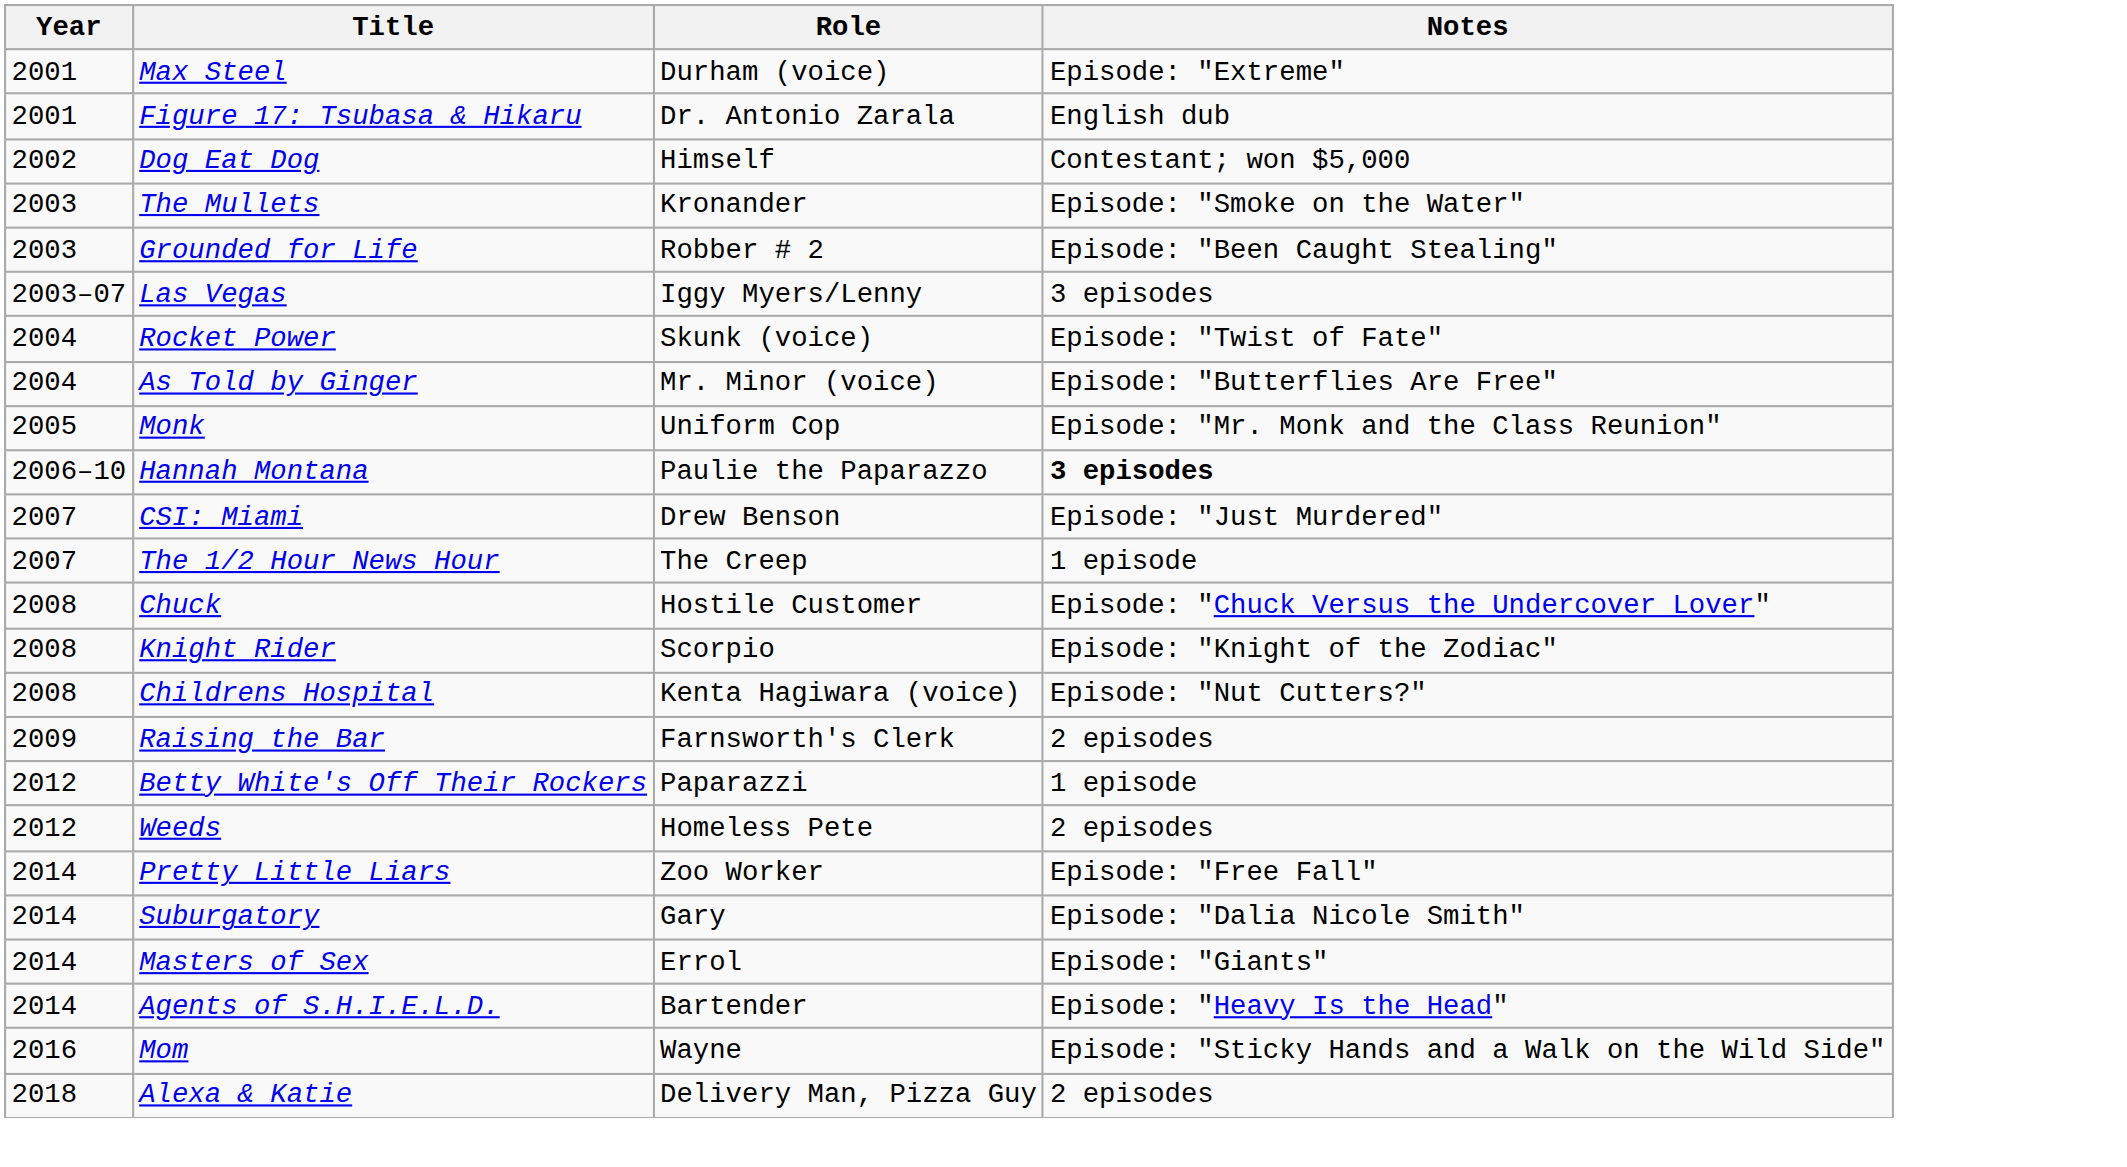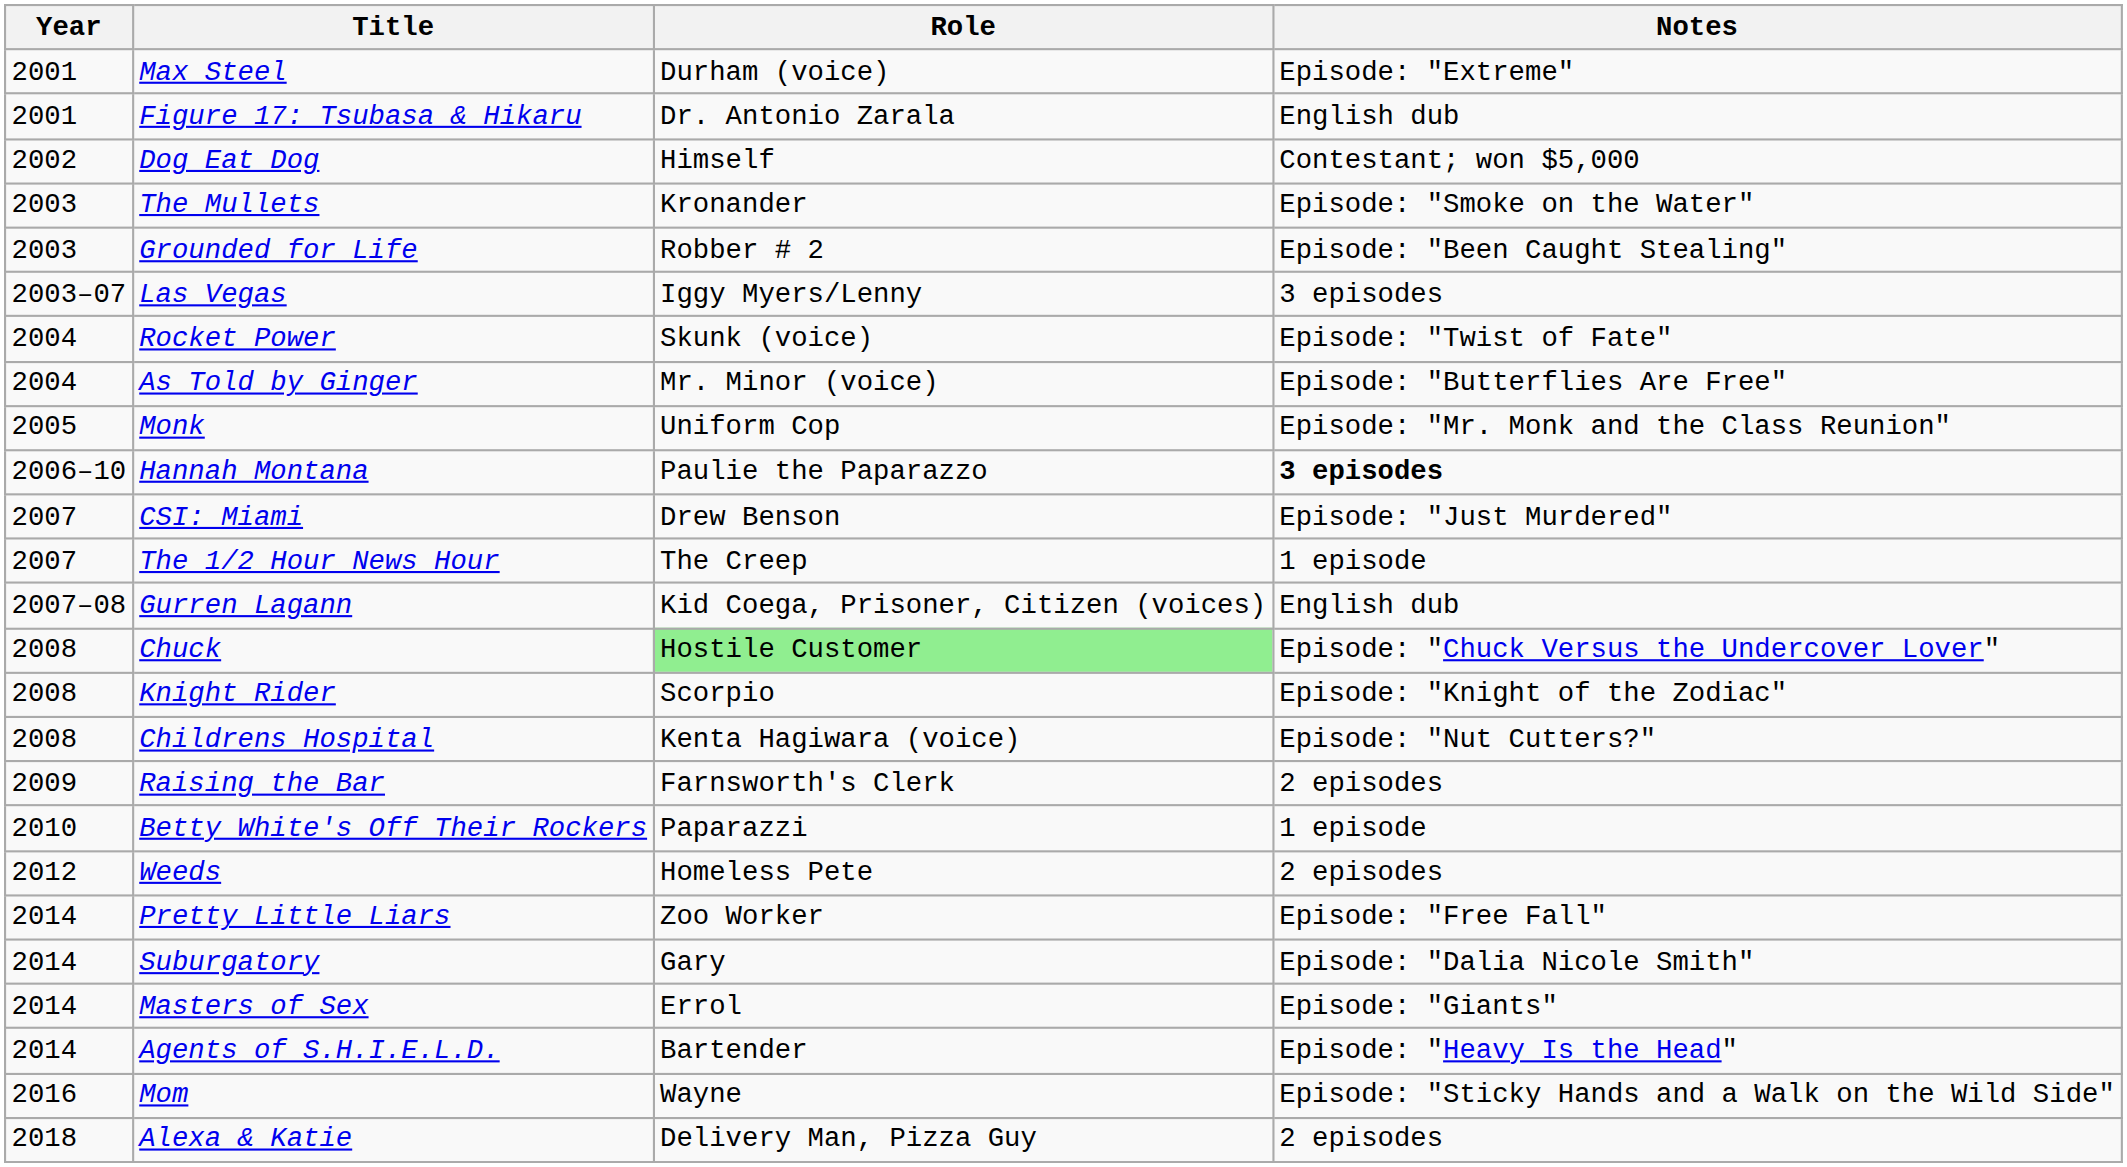+ row: 2007–08 | Gurren Lagann | Kid Coega, Prisoner, Citizen (voices) | English dub
Chuck | Role: no background -> lightgreen background
Betty White's Off Their Rockers | Year: 2012 -> 2010
